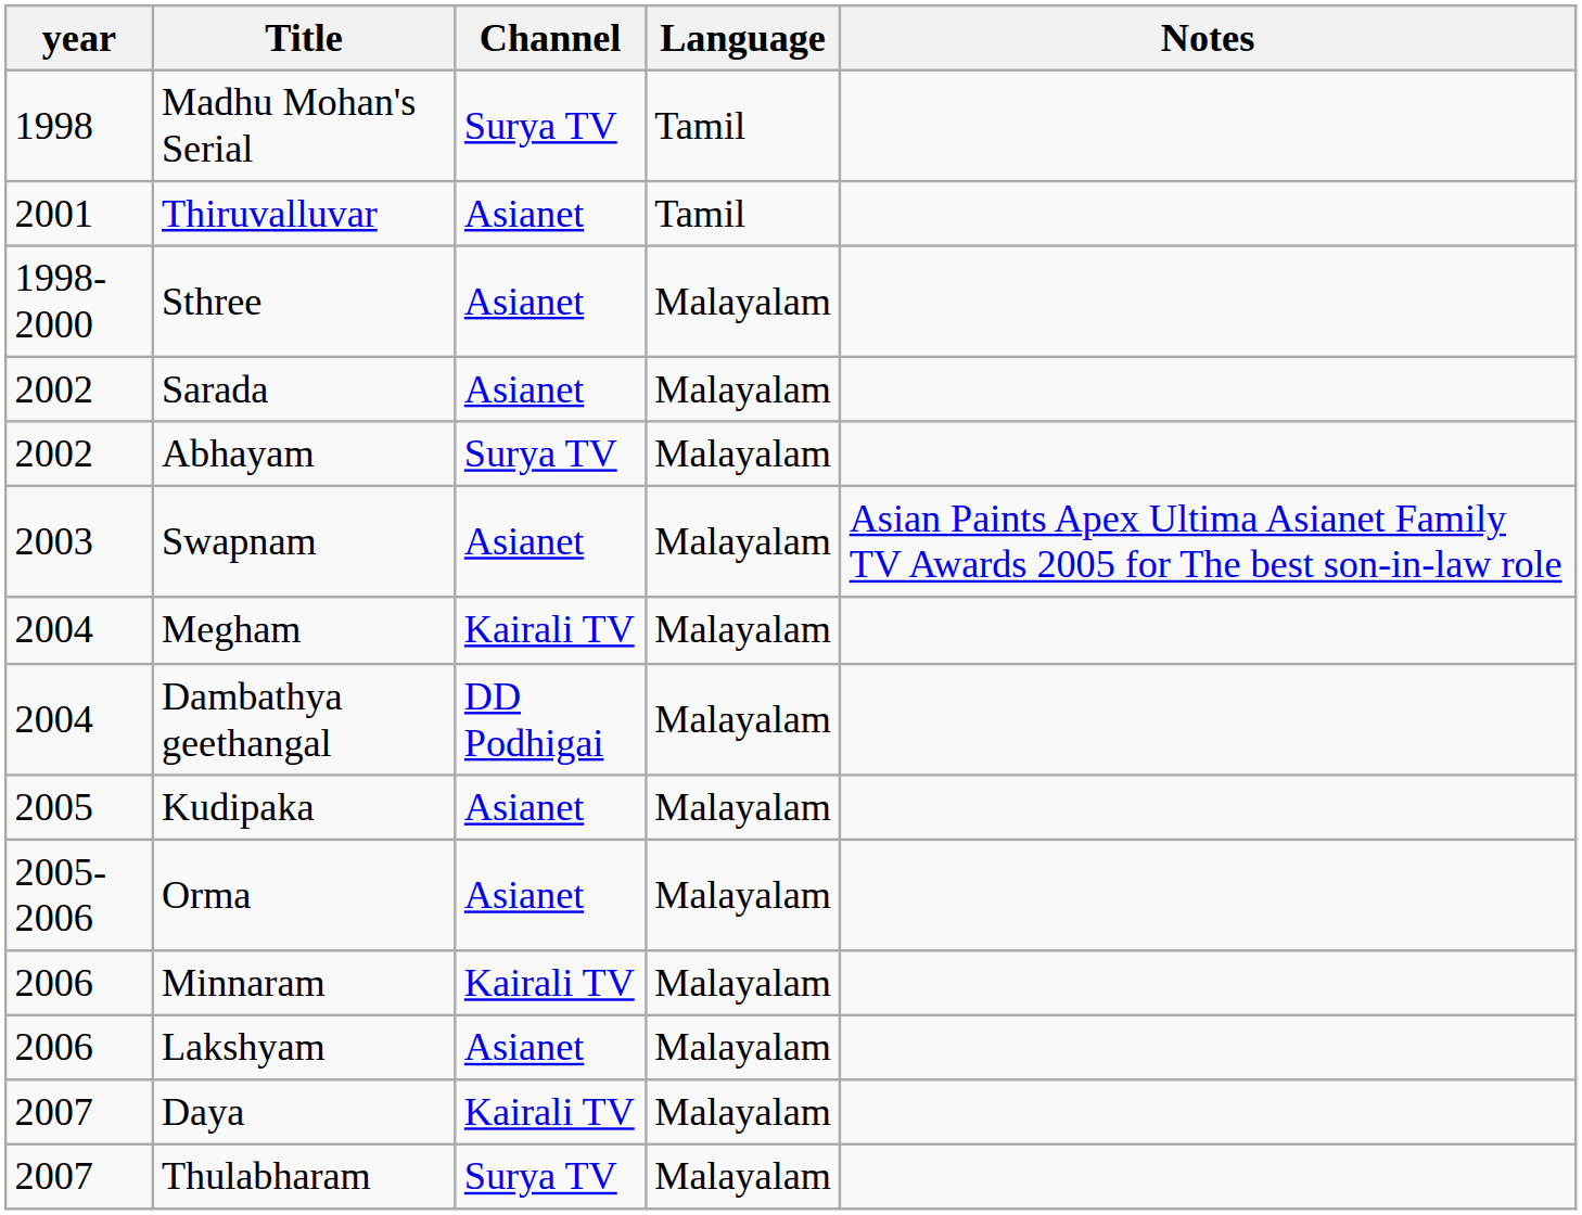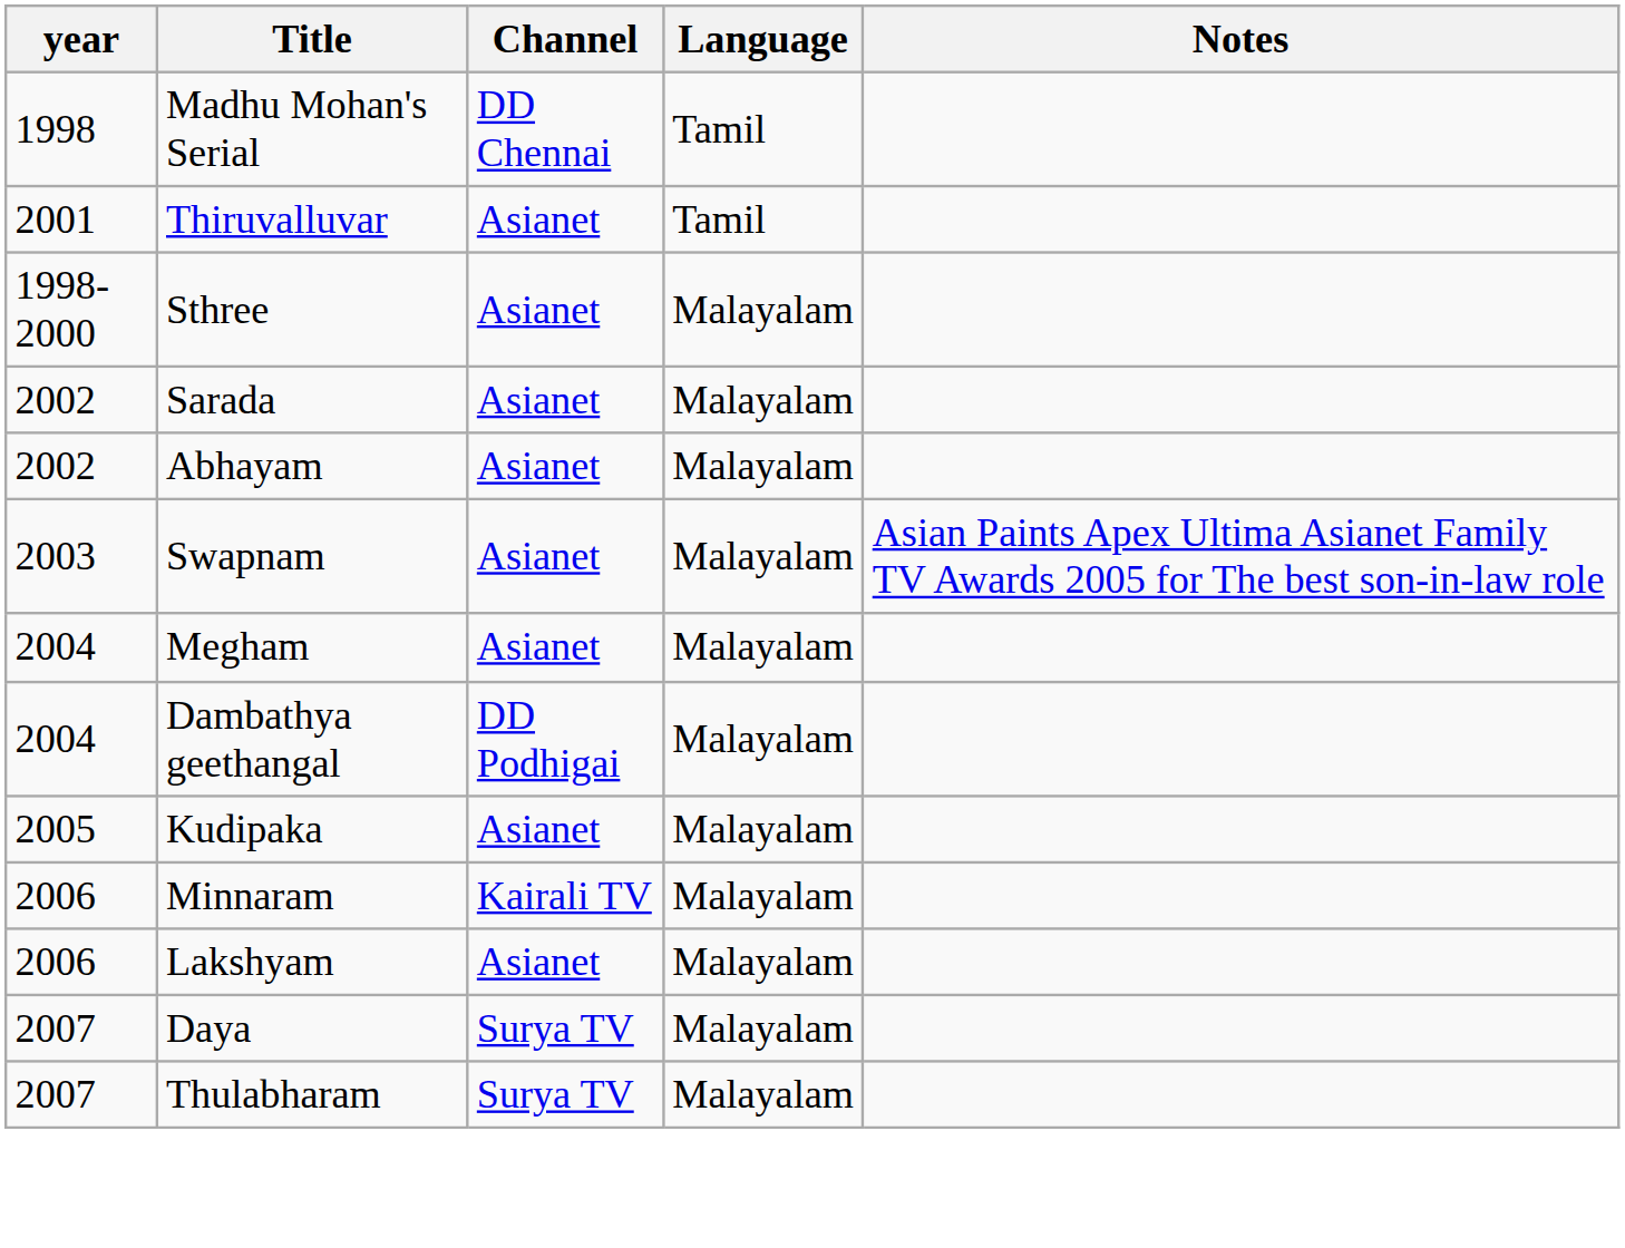Madhu Mohan's Serial | Channel: Surya TV -> DD Chennai
Abhayam | Channel: Surya TV -> Asianet
Megham | Channel: Kairali TV -> Asianet
- row: 2005-2006 | Orma | Asianet | Malayalam
Daya | Channel: Kairali TV -> Surya TV
